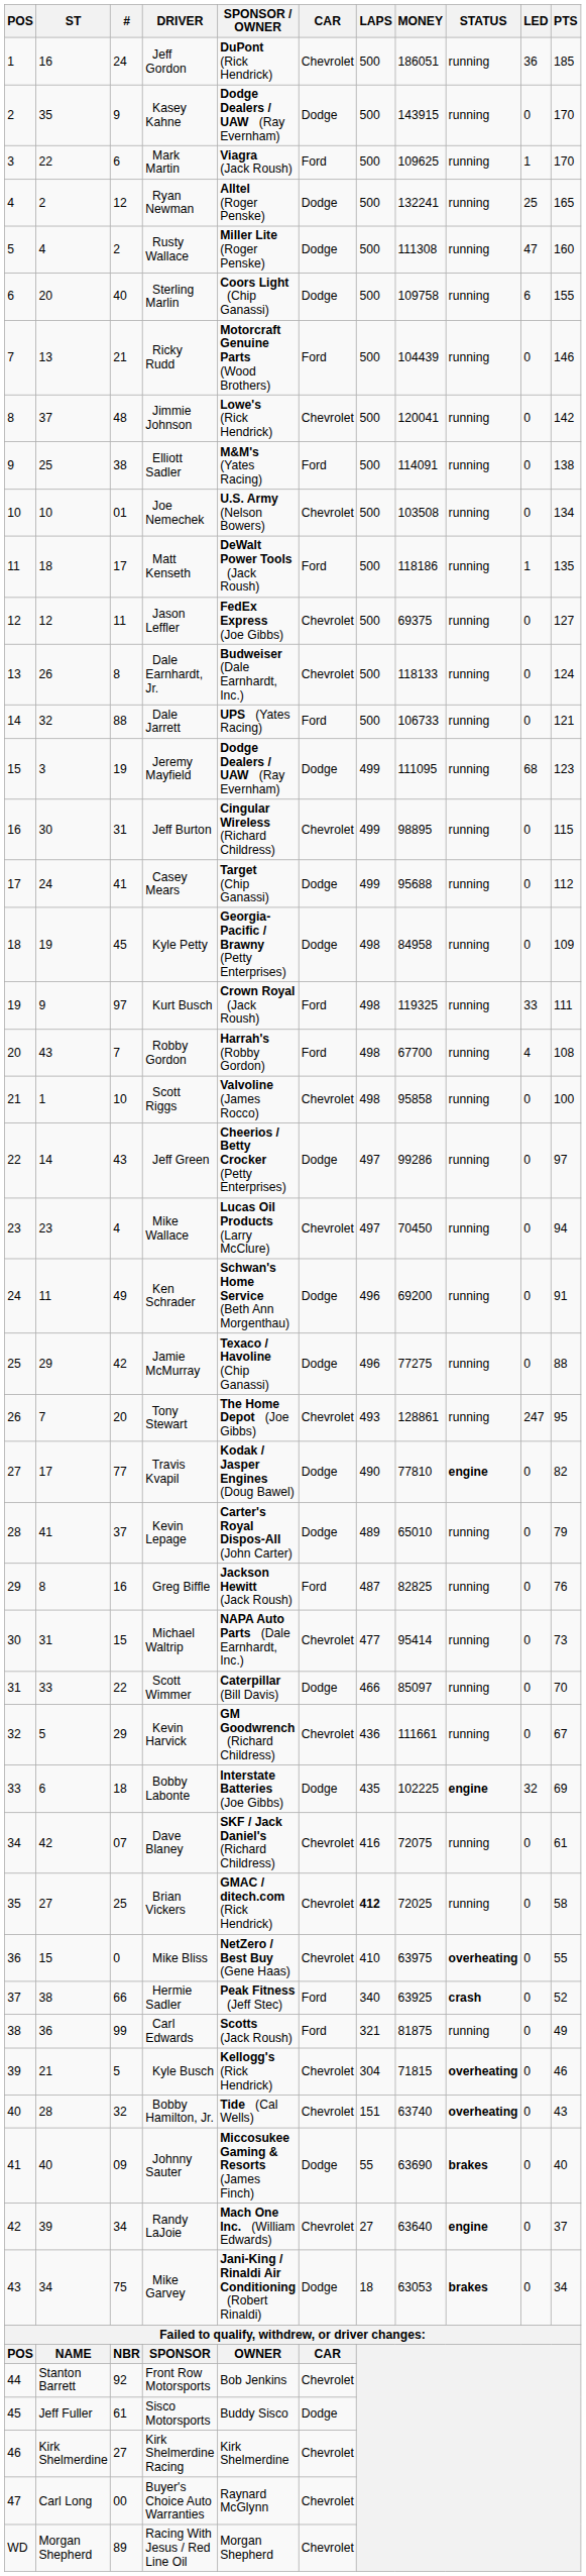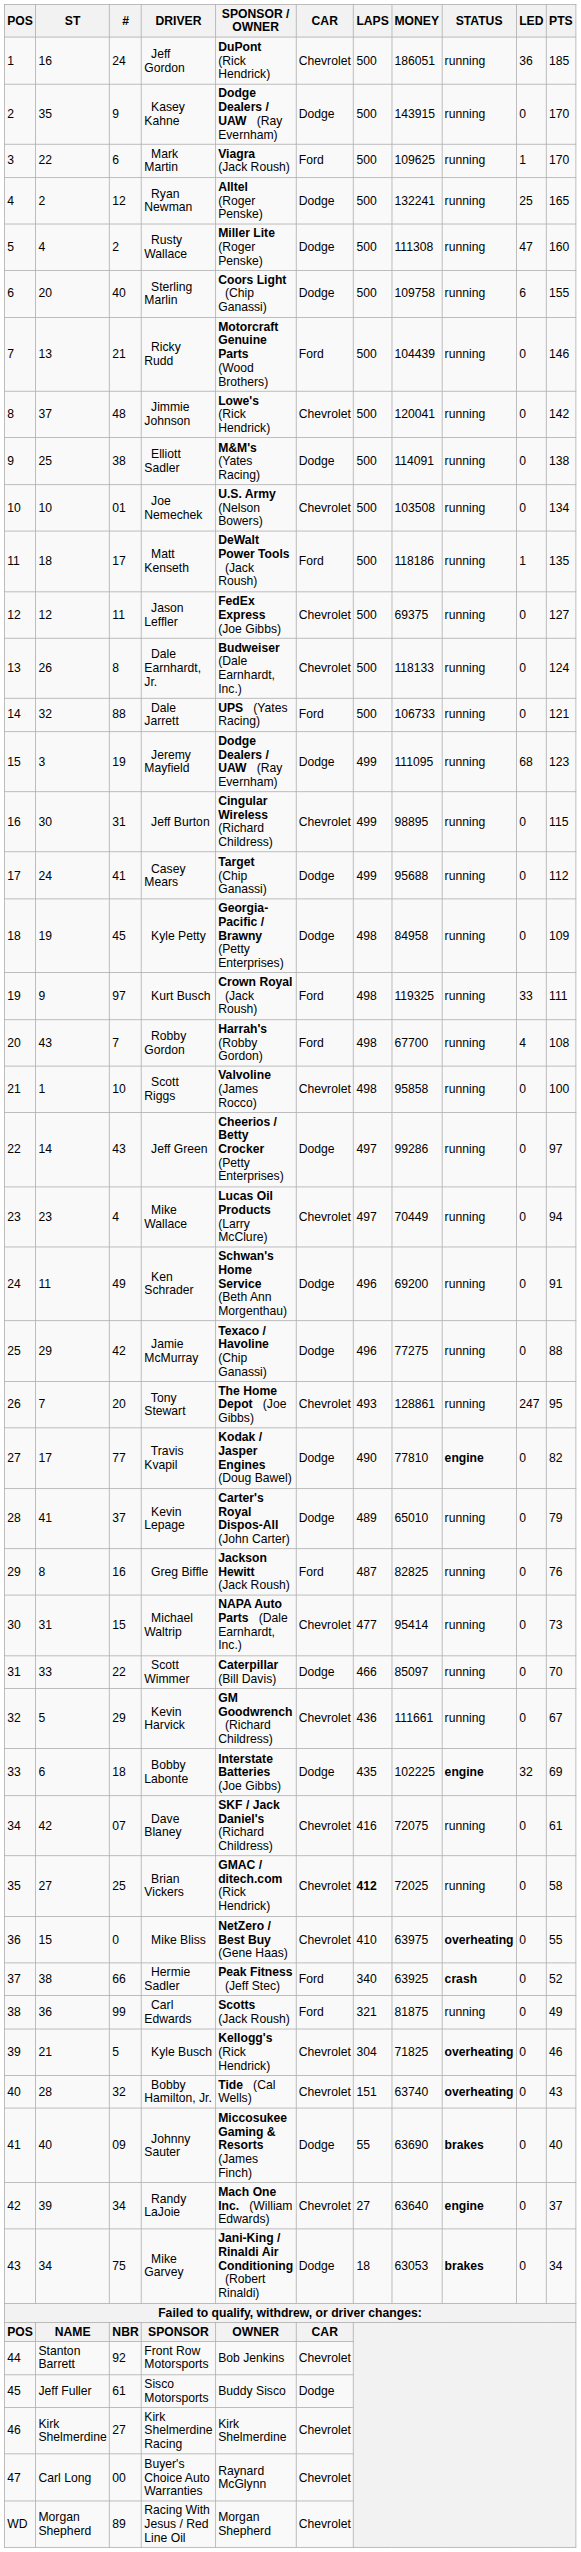Elliott Sadler | CAR: Ford -> Dodge
Mike Wallace | MONEY: 70450 -> 70449
Kyle Busch | MONEY: 71815 -> 71825
